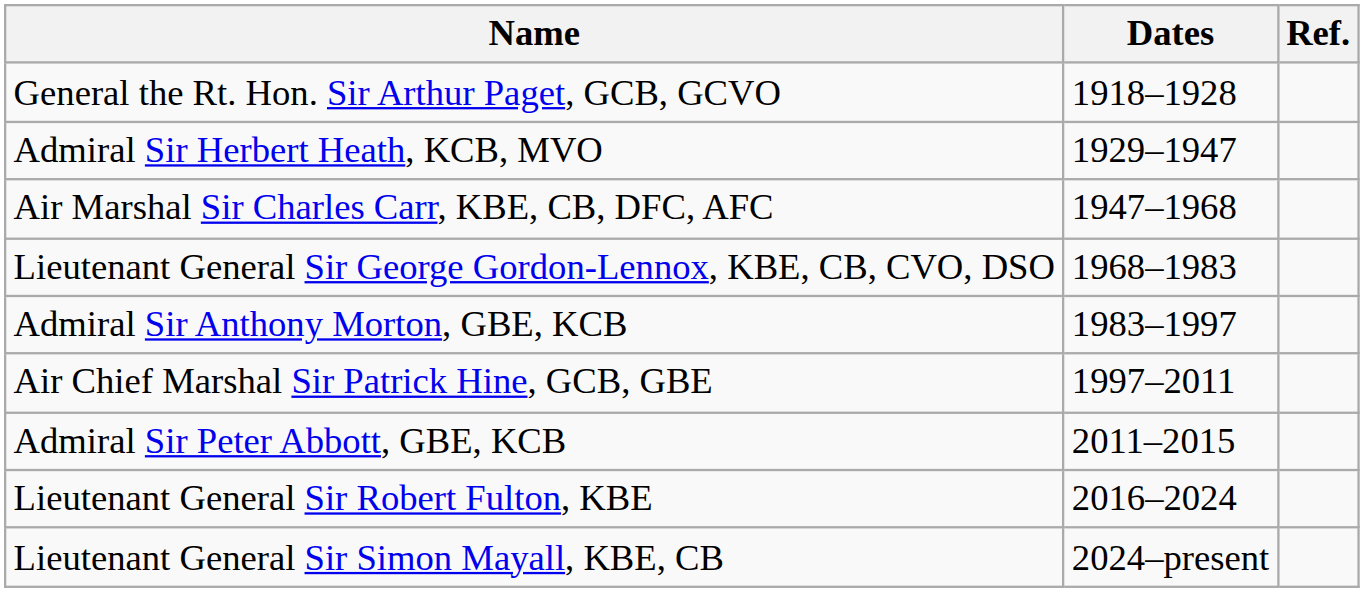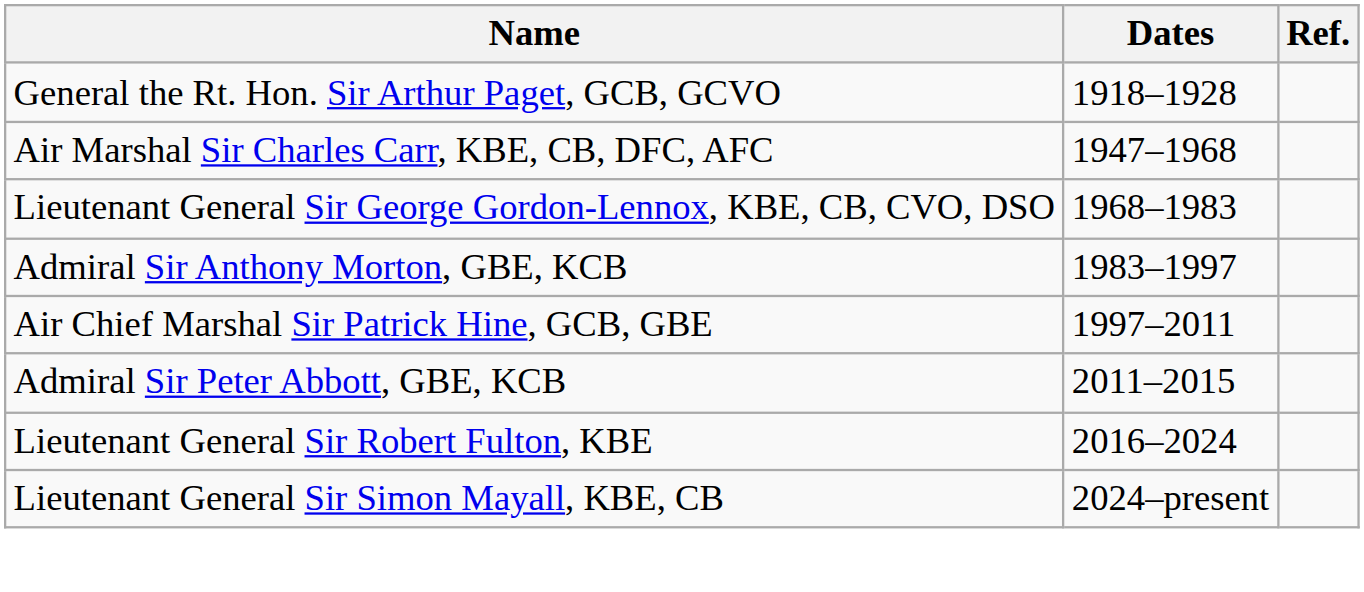- row: Admiral Sir Herbert Heath, KCB, MVO | 1929–1947
